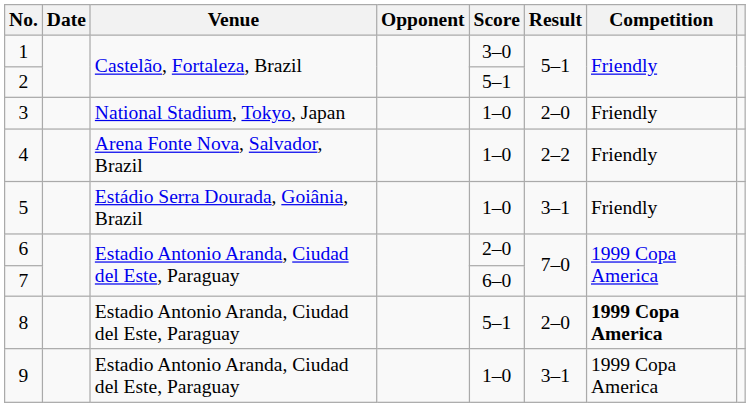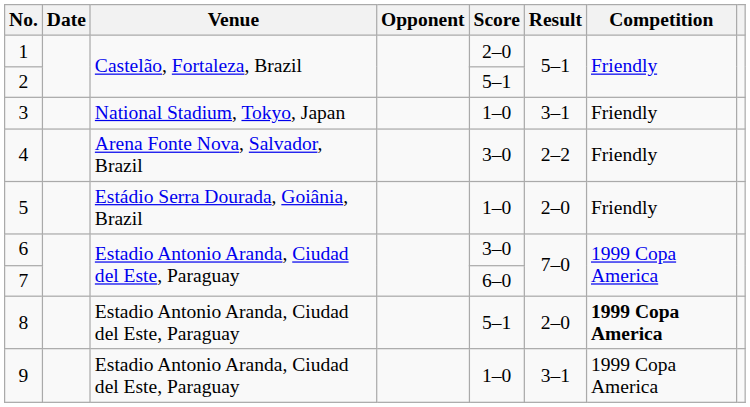1 | Score: 3–0 -> 2–0
3 | Result: 2–0 -> 3–1
4 | Score: 1–0 -> 3–0
5 | Result: 3–1 -> 2–0
6 | Score: 2–0 -> 3–0
